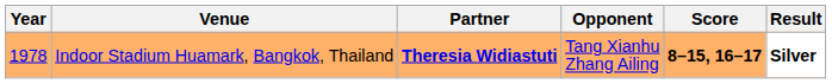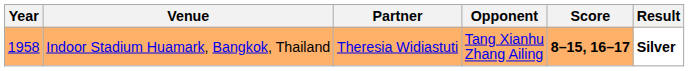Indoor Stadium Huamark, Bangkok, Thailand | Year: 1978 -> 1958
Indoor Stadium Huamark, Bangkok, Thailand | Partner: bold -> normal
